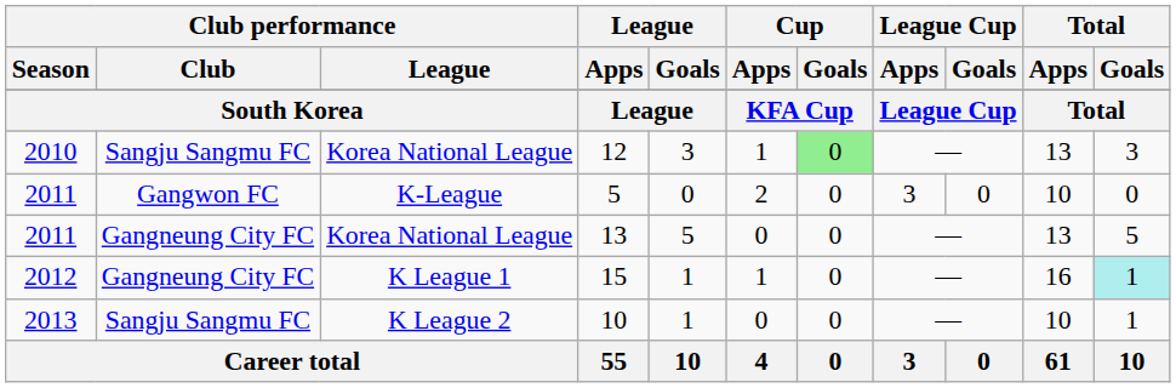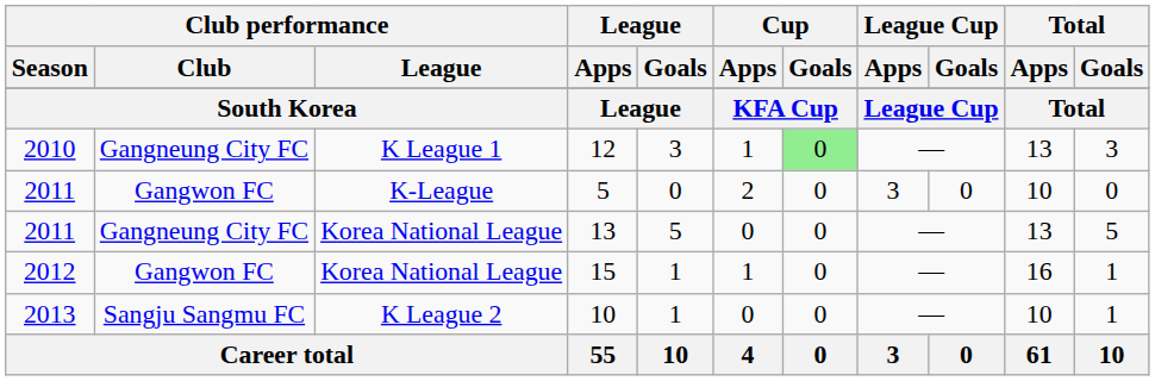12 | Club performance / Club: Sangju Sangmu FC -> Gangneung City FC
12 | Club performance / League: Korea National League -> K League 1
15 | Club performance / Club: Gangneung City FC -> Gangwon FC
15 | Club performance / League: K League 1 -> Korea National League
15 | Total / Goals: paleturquoise background -> no background
